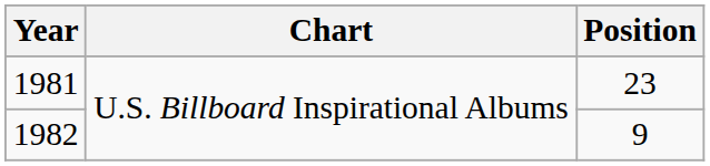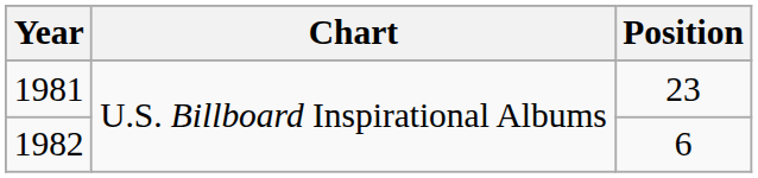1982 | Position: 9 -> 6
